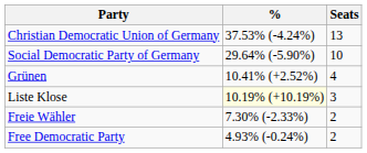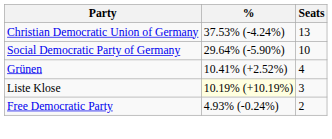- row: Freie Wähler | 7.30% (-2.33%) | 2
